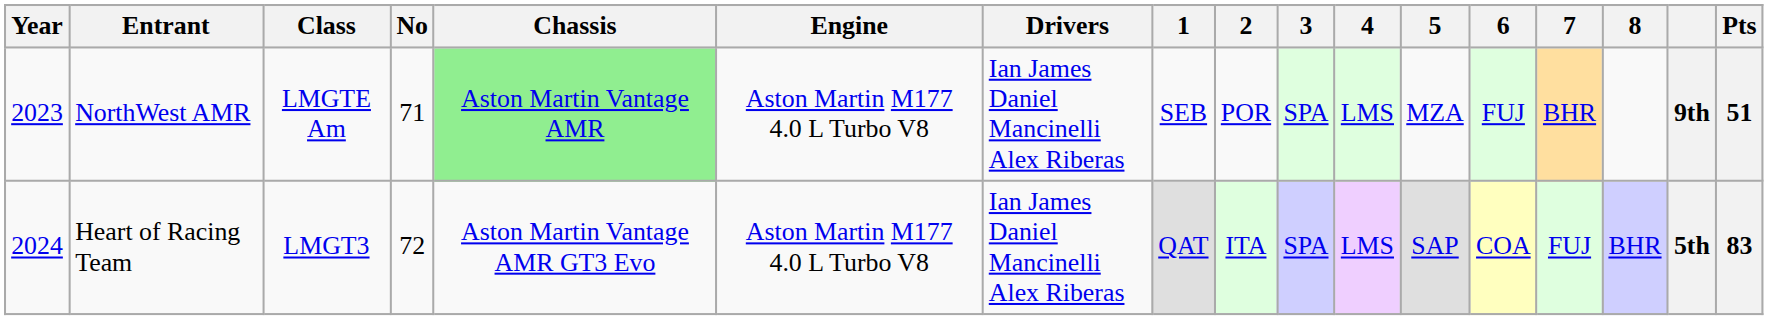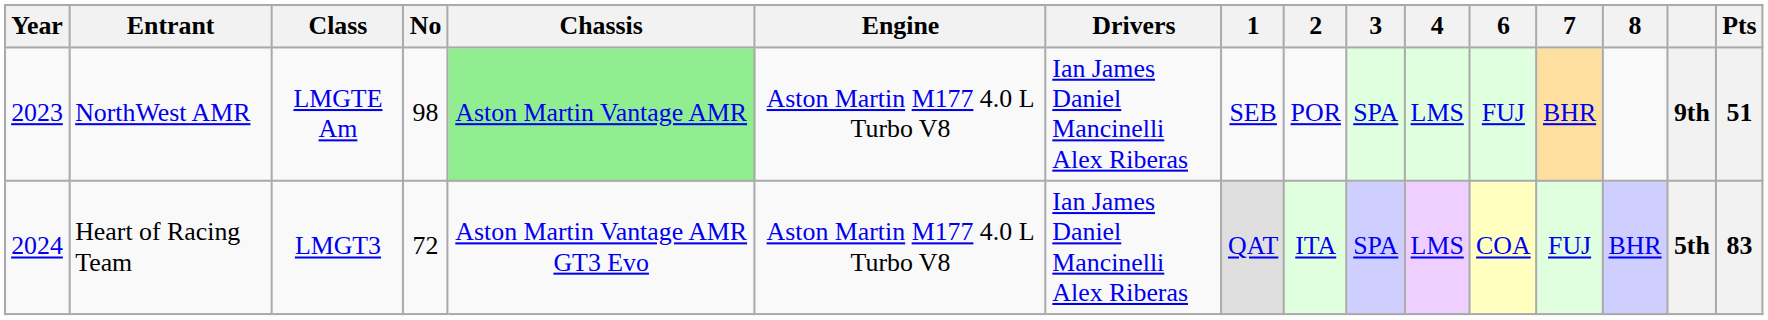- column: 5 | MZA | SAP
NorthWest AMR | No: 71 -> 98
